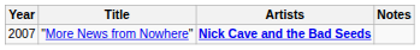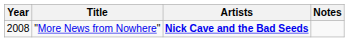"More News from Nowhere" | Year: 2007 -> 2008
